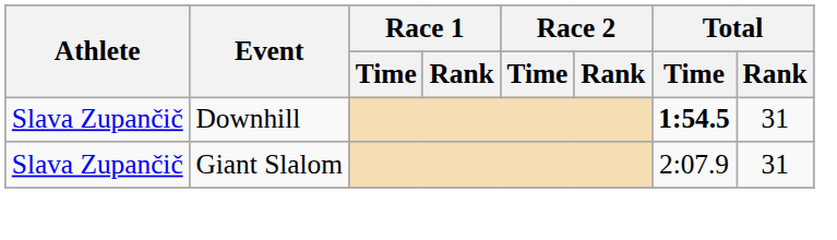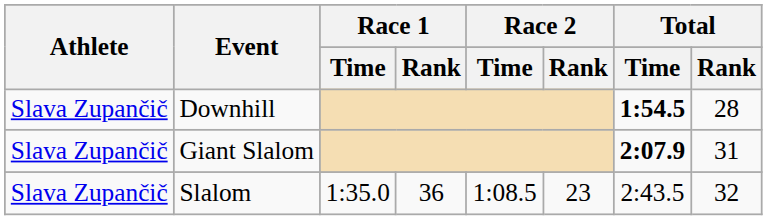Downhill | Total / Rank: 31 -> 28
Giant Slalom | Total / Time: normal -> bold
+ row: Slava Zupančič | Slalom | 1:35.0 | 36 | 1:08.5 | 23 | 2:43.5 | 32
